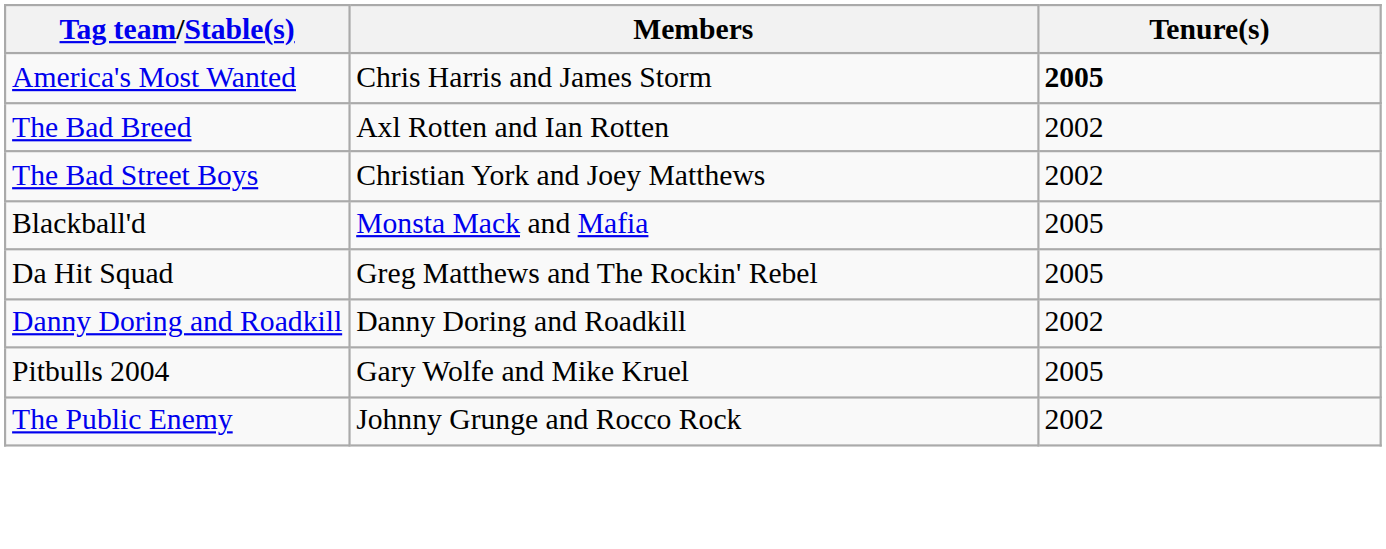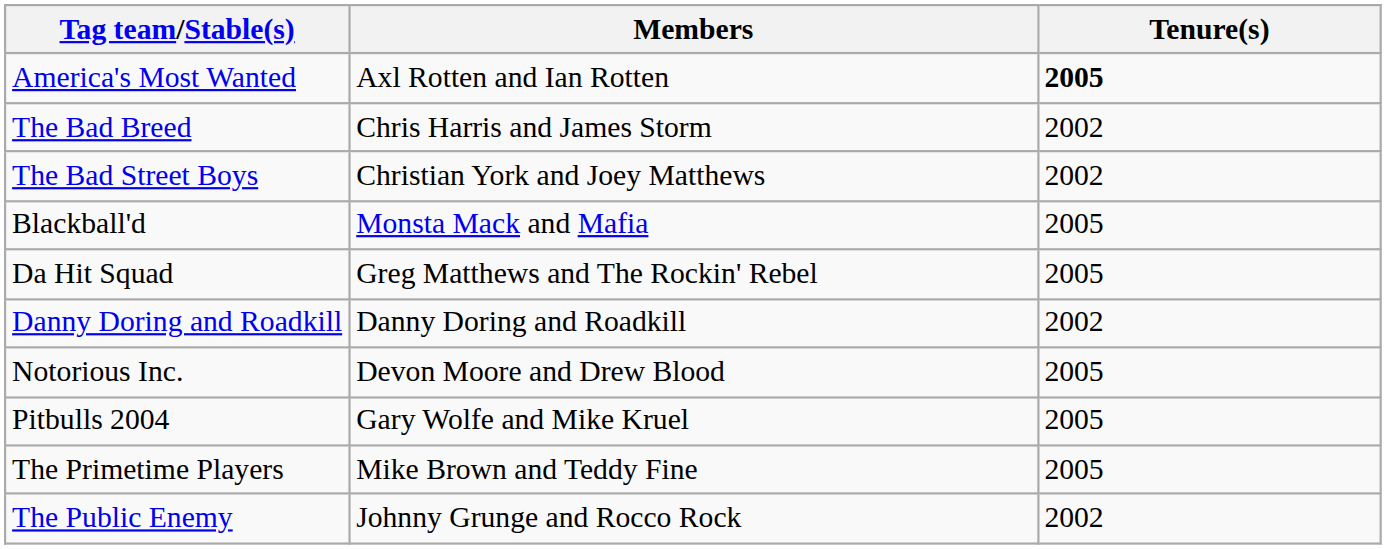America's Most Wanted | Members: Chris Harris and James Storm -> Axl Rotten and Ian Rotten
The Bad Breed | Members: Axl Rotten and Ian Rotten -> Chris Harris and James Storm
+ row: Notorious Inc. | Devon Moore and Drew Blood | 2005
+ row: The Primetime Players | Mike Brown and Teddy Fine | 2005
